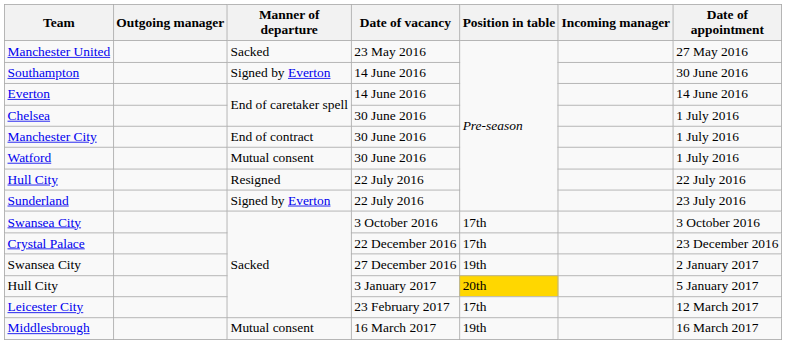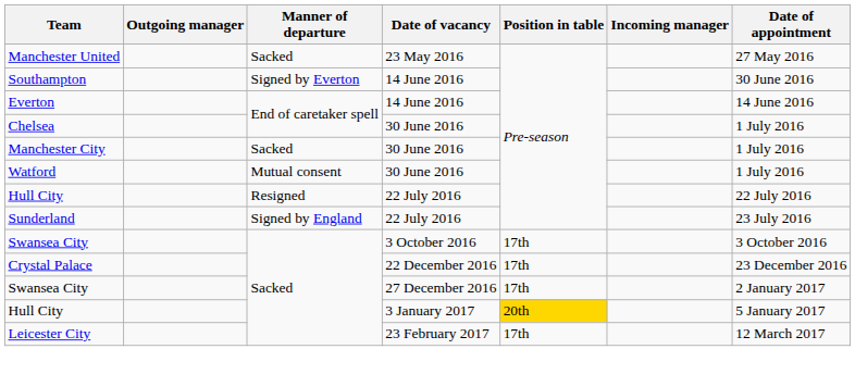Manchester City | Manner of departure: End of contract -> Sacked
Sunderland | Manner of departure: Signed by Everton -> Signed by England
Swansea City / 27 December 2016 | Position in table: 19th -> 17th
- row: Middlesbrough | Mutual consent | 16 March 2017 | 19th | 16 March 2017
